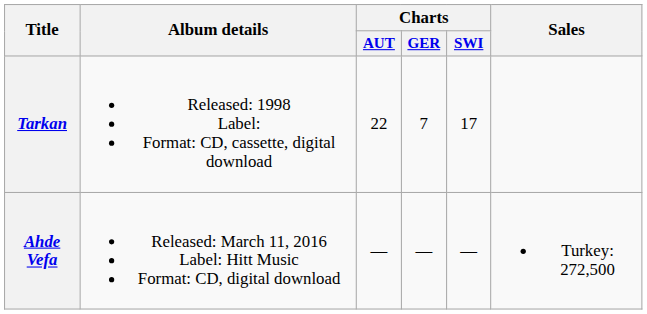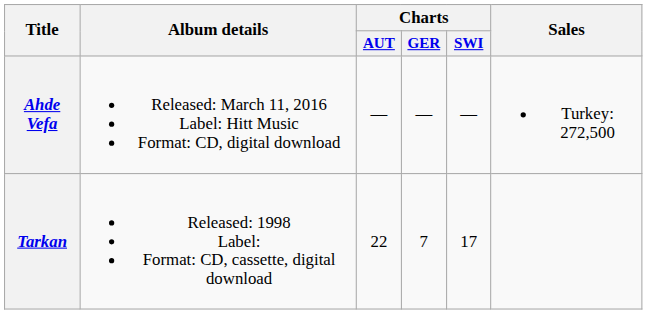rows swapped: Tarkan <-> Ahde Vefa
